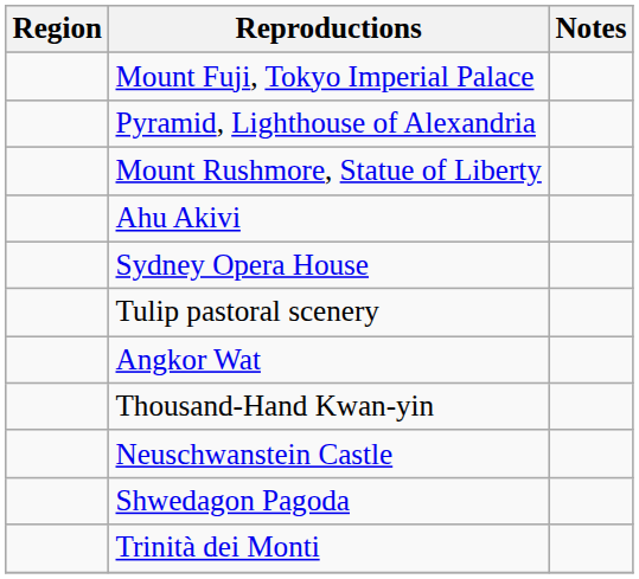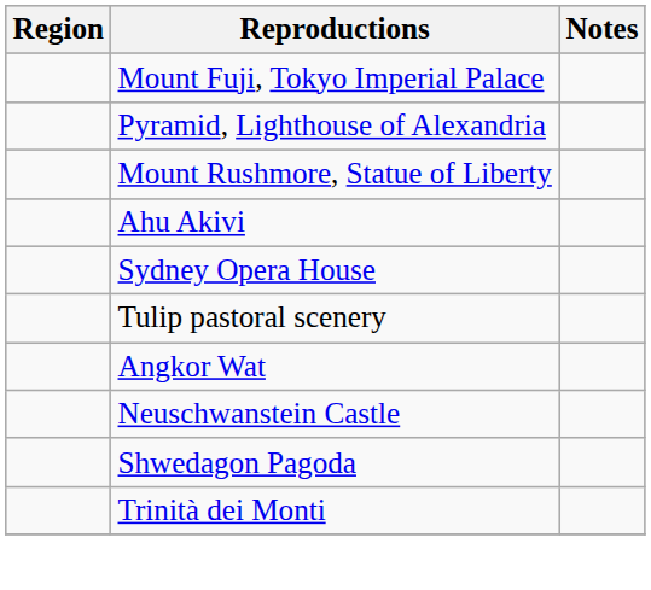- row: Thousand-Hand Kwan-yin
